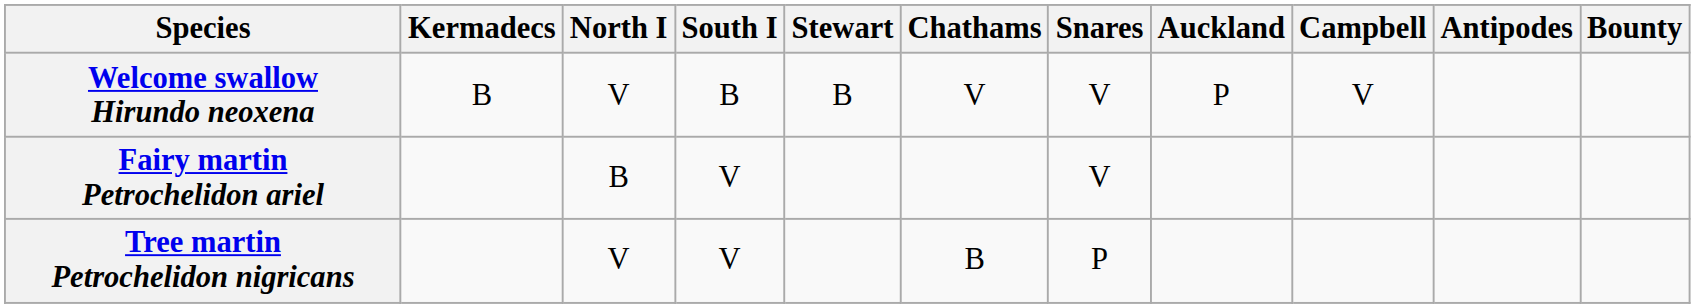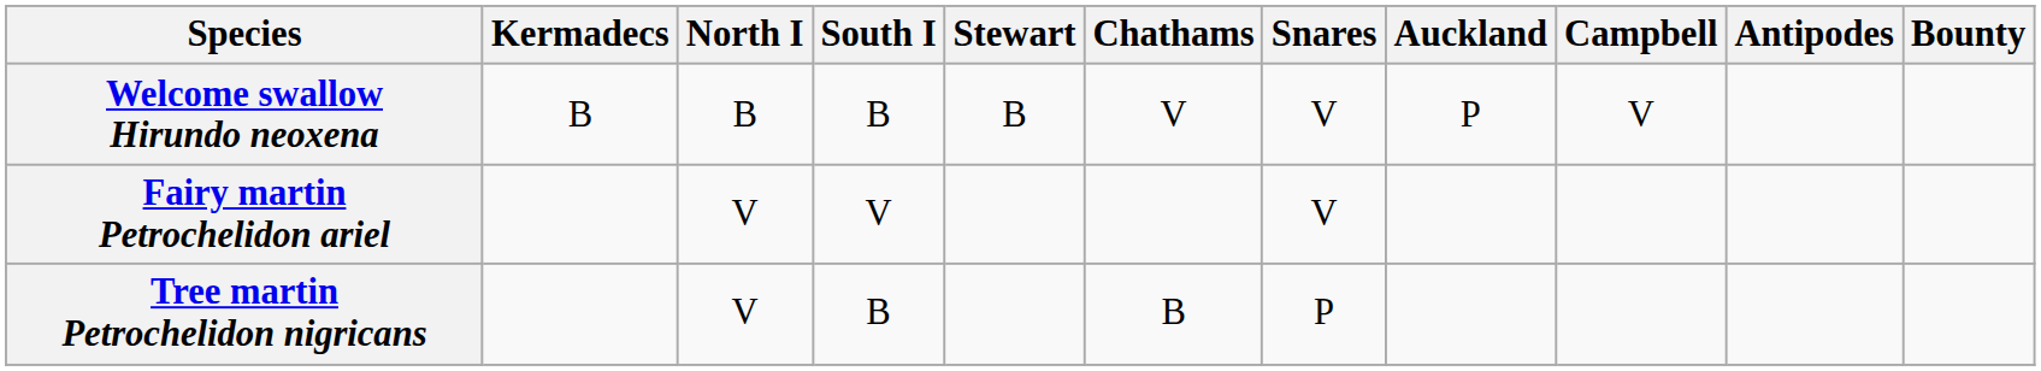Welcome swallow Hirundo neoxena | North I: V -> B
Fairy martin Petrochelidon ariel | North I: B -> V
Tree martin Petrochelidon nigricans | South I: V -> B
